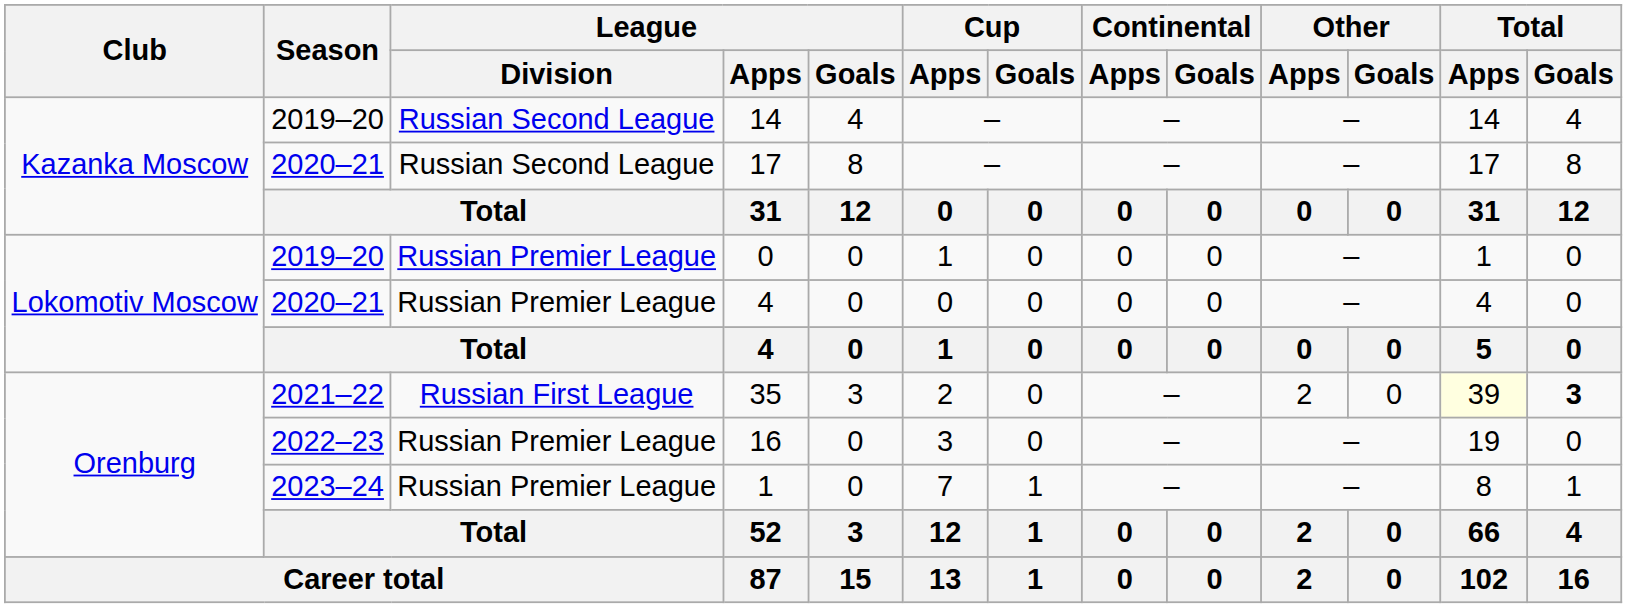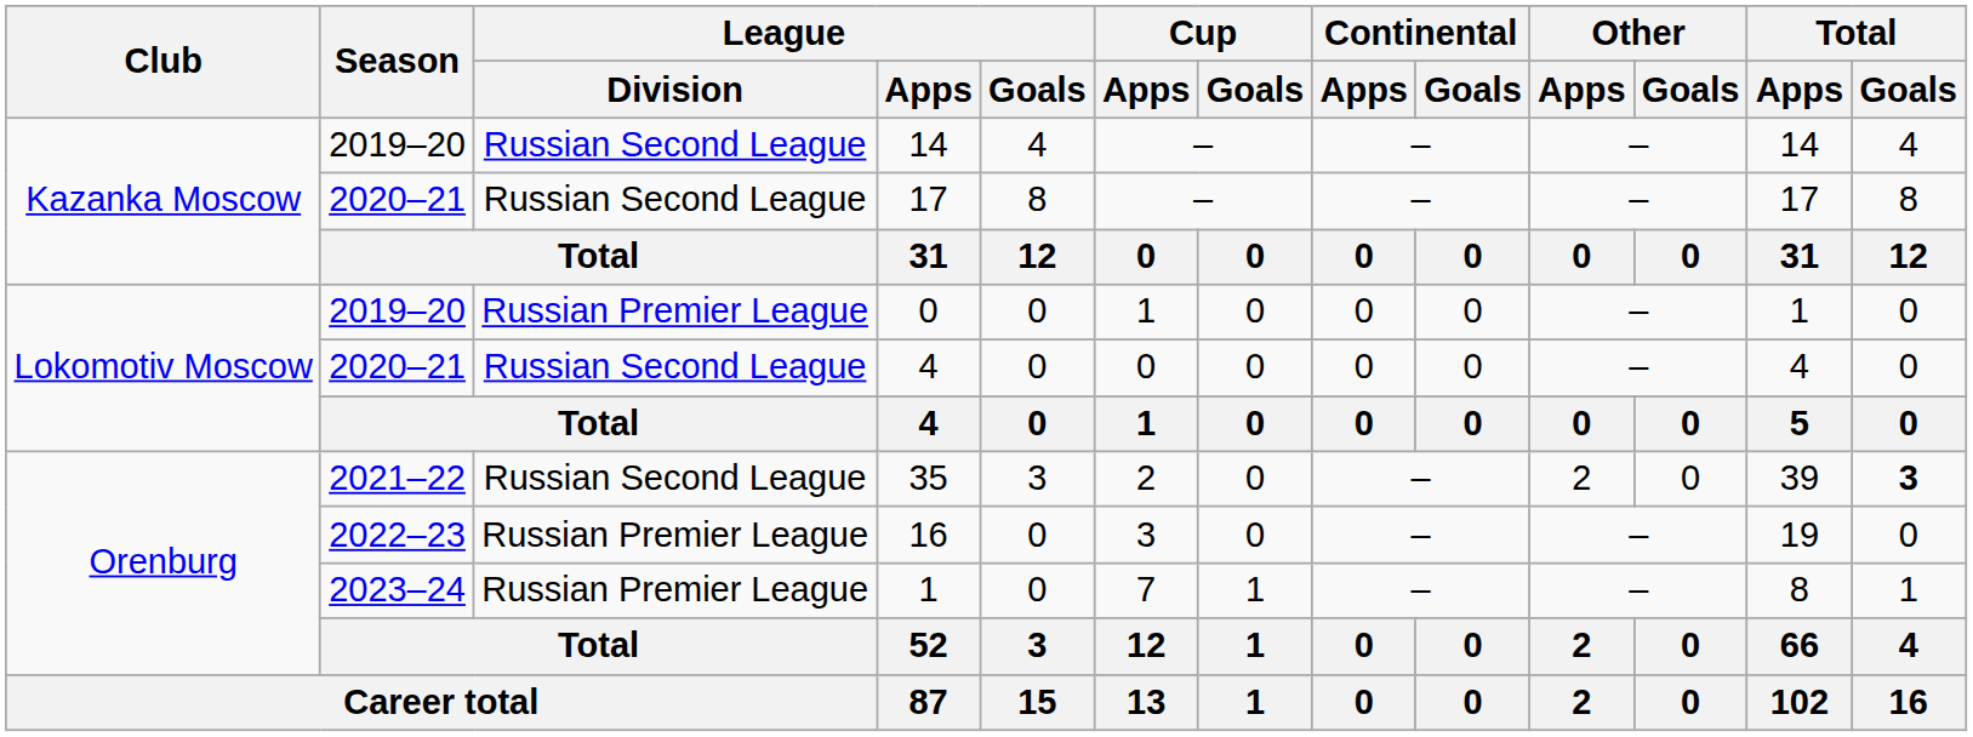2020–21 / 4 | League / Division: Russian Premier League -> Russian Second League
35 | League / Division: Russian First League -> Russian Second League
35 | Total / Apps: lightyellow background -> no background
